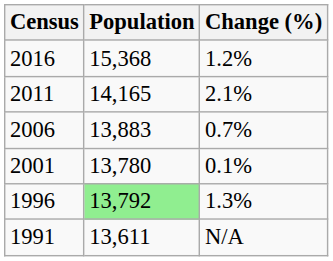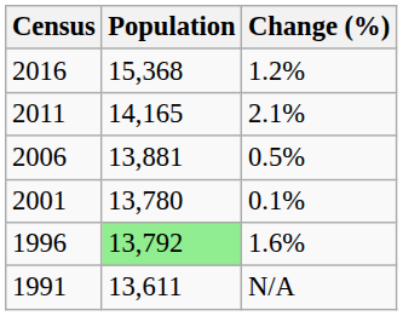2006 | Population: 13,883 -> 13,881
2006 | Change (%): 0.7% -> 0.5%
1996 | Change (%): 1.3% -> 1.6%
